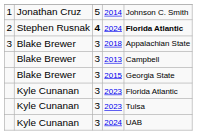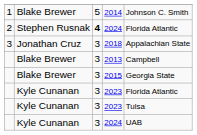2014 | column 2: Jonathan Cruz -> Blake Brewer
2 / 2024 | column 5: bold -> normal
2018 | column 2: Blake Brewer -> Jonathan Cruz
